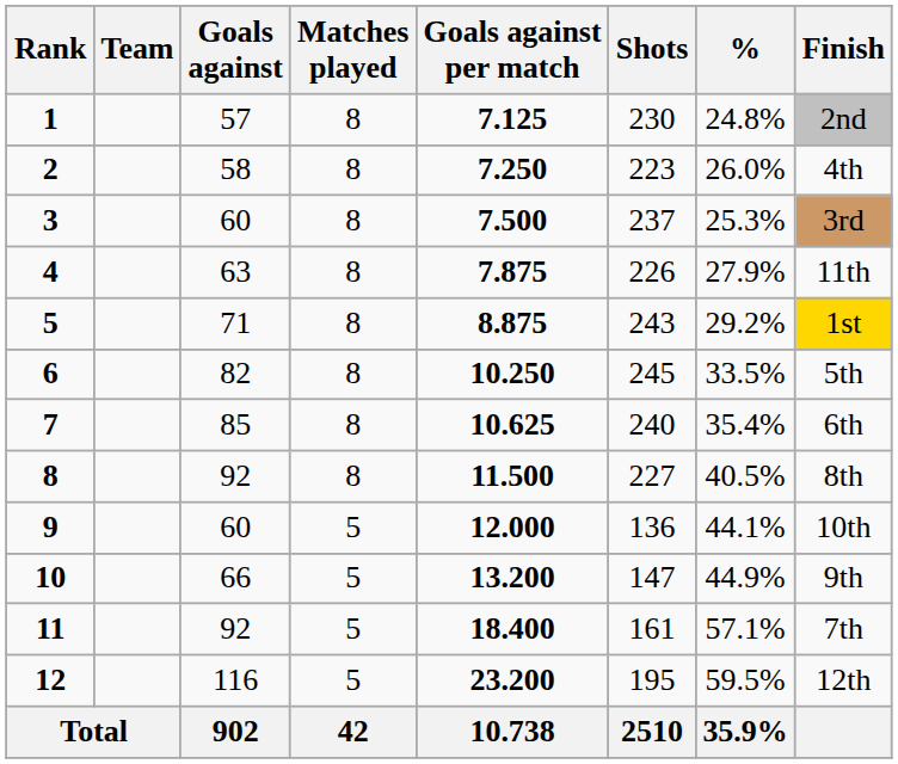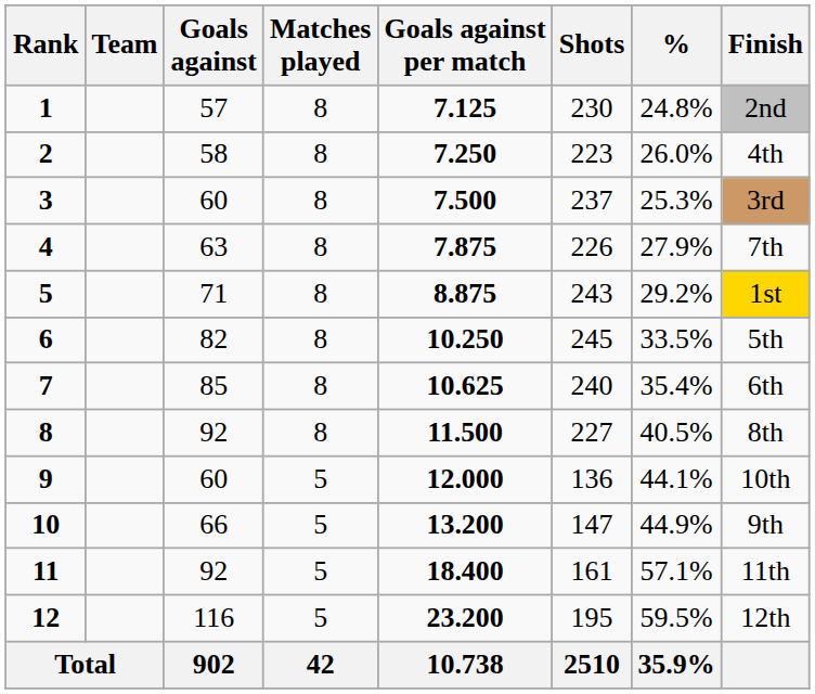4 | Finish: 11th -> 7th
11 | Finish: 7th -> 11th
